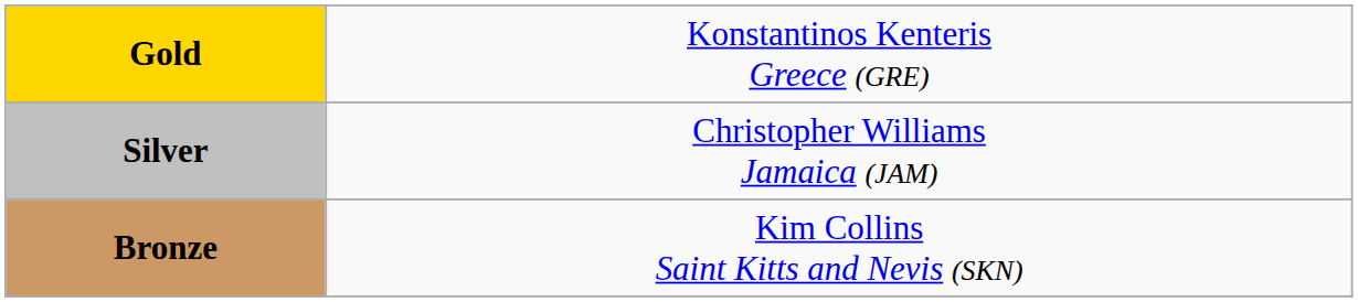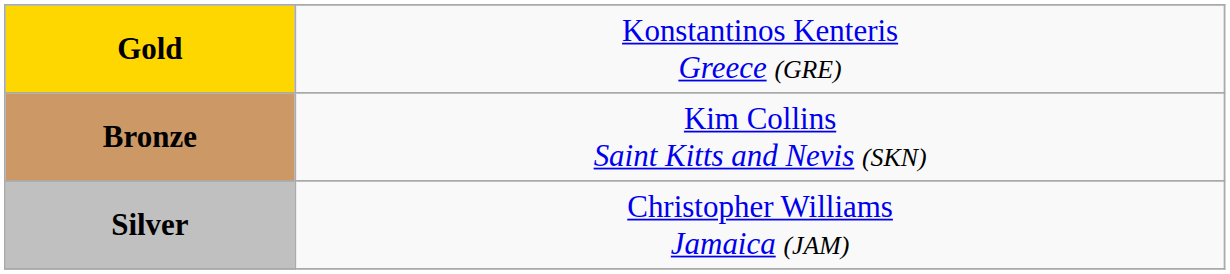rows swapped: Silver <-> Bronze
